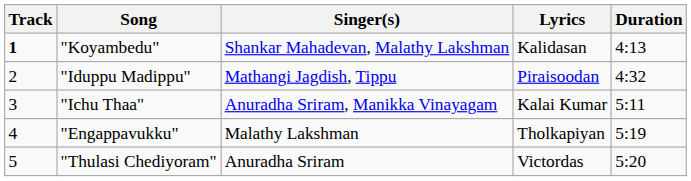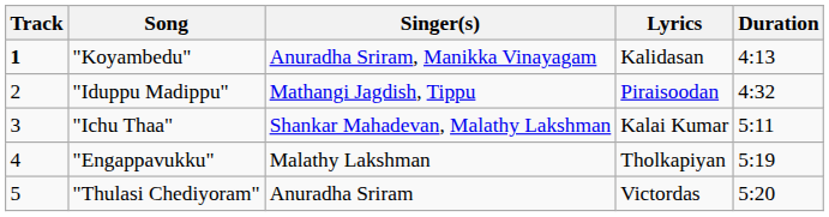"Koyambedu" | Singer(s): Shankar Mahadevan, Malathy Lakshman -> Anuradha Sriram, Manikka Vinayagam
"Ichu Thaa" | Singer(s): Anuradha Sriram, Manikka Vinayagam -> Shankar Mahadevan, Malathy Lakshman
